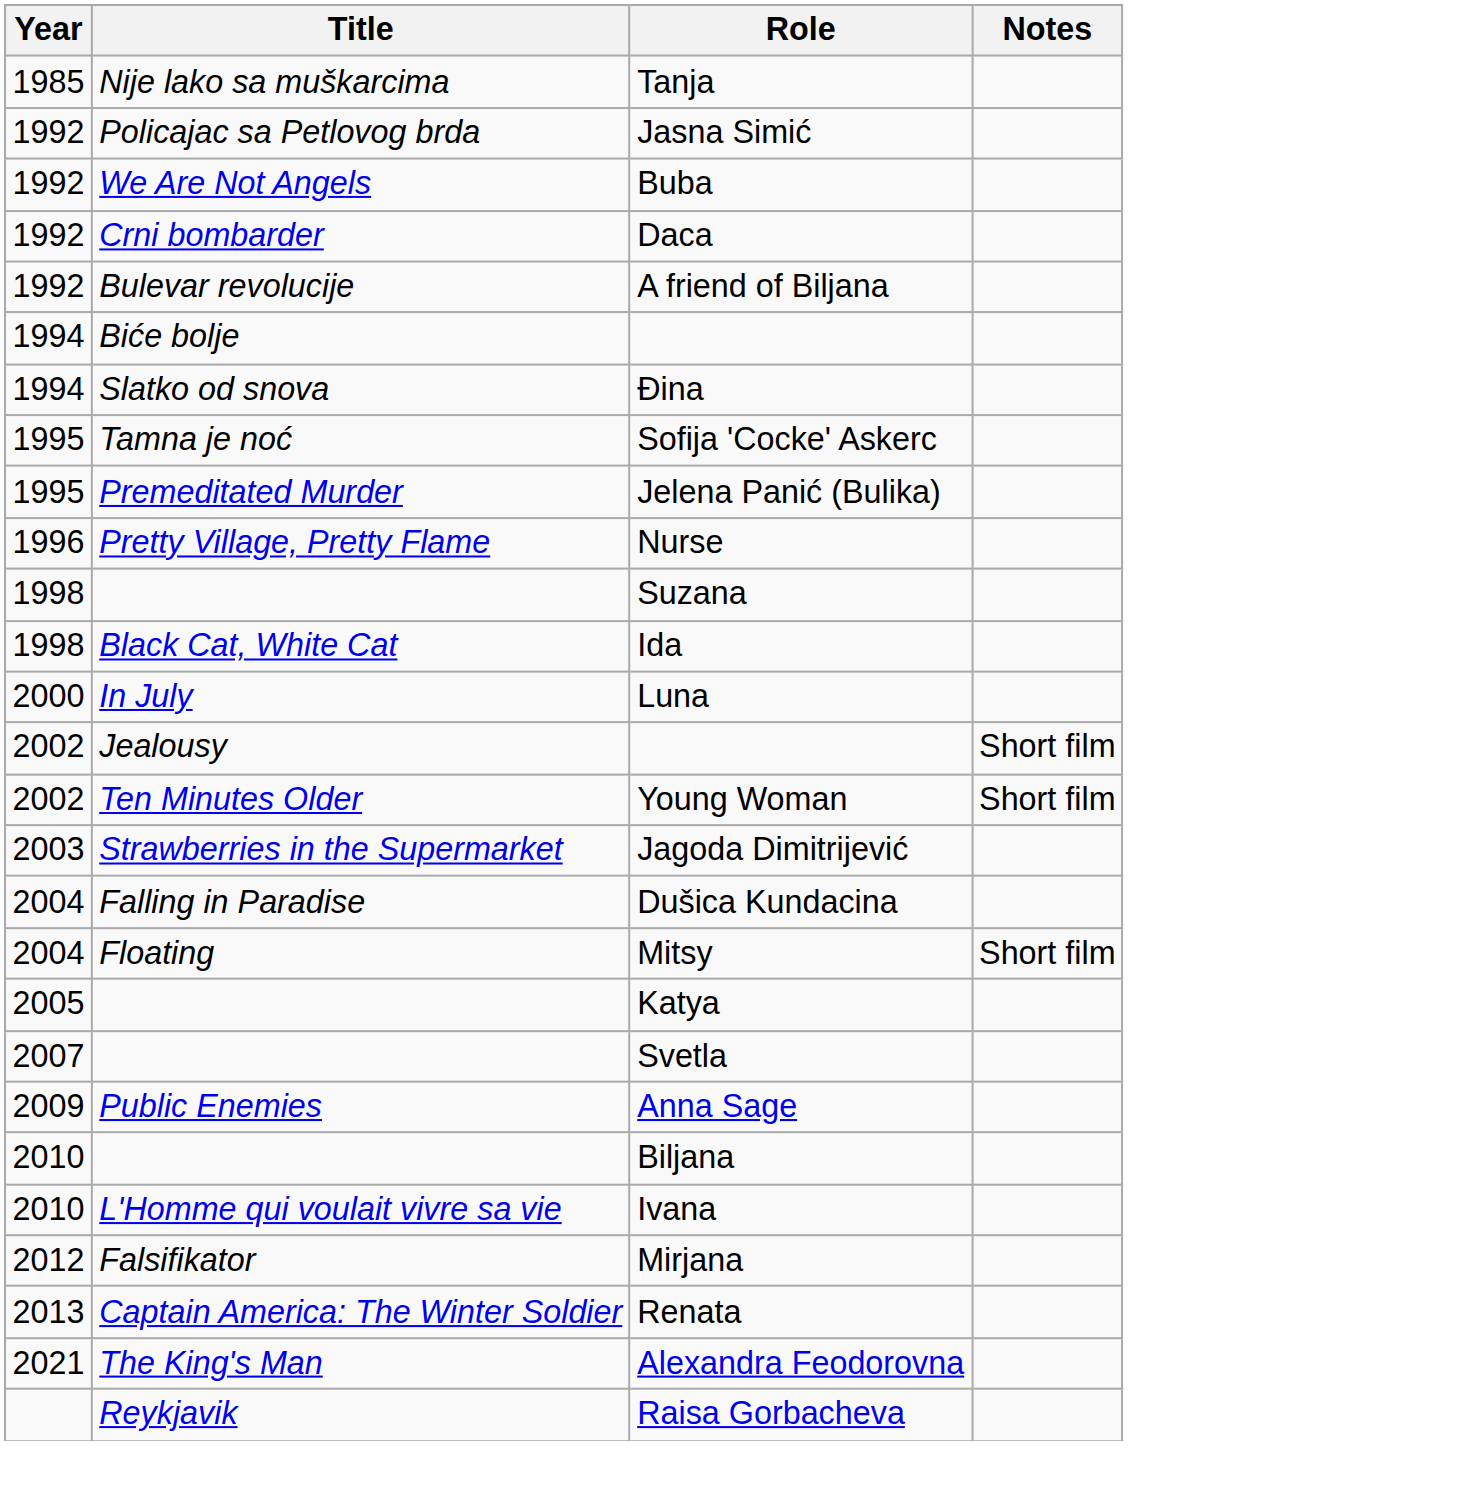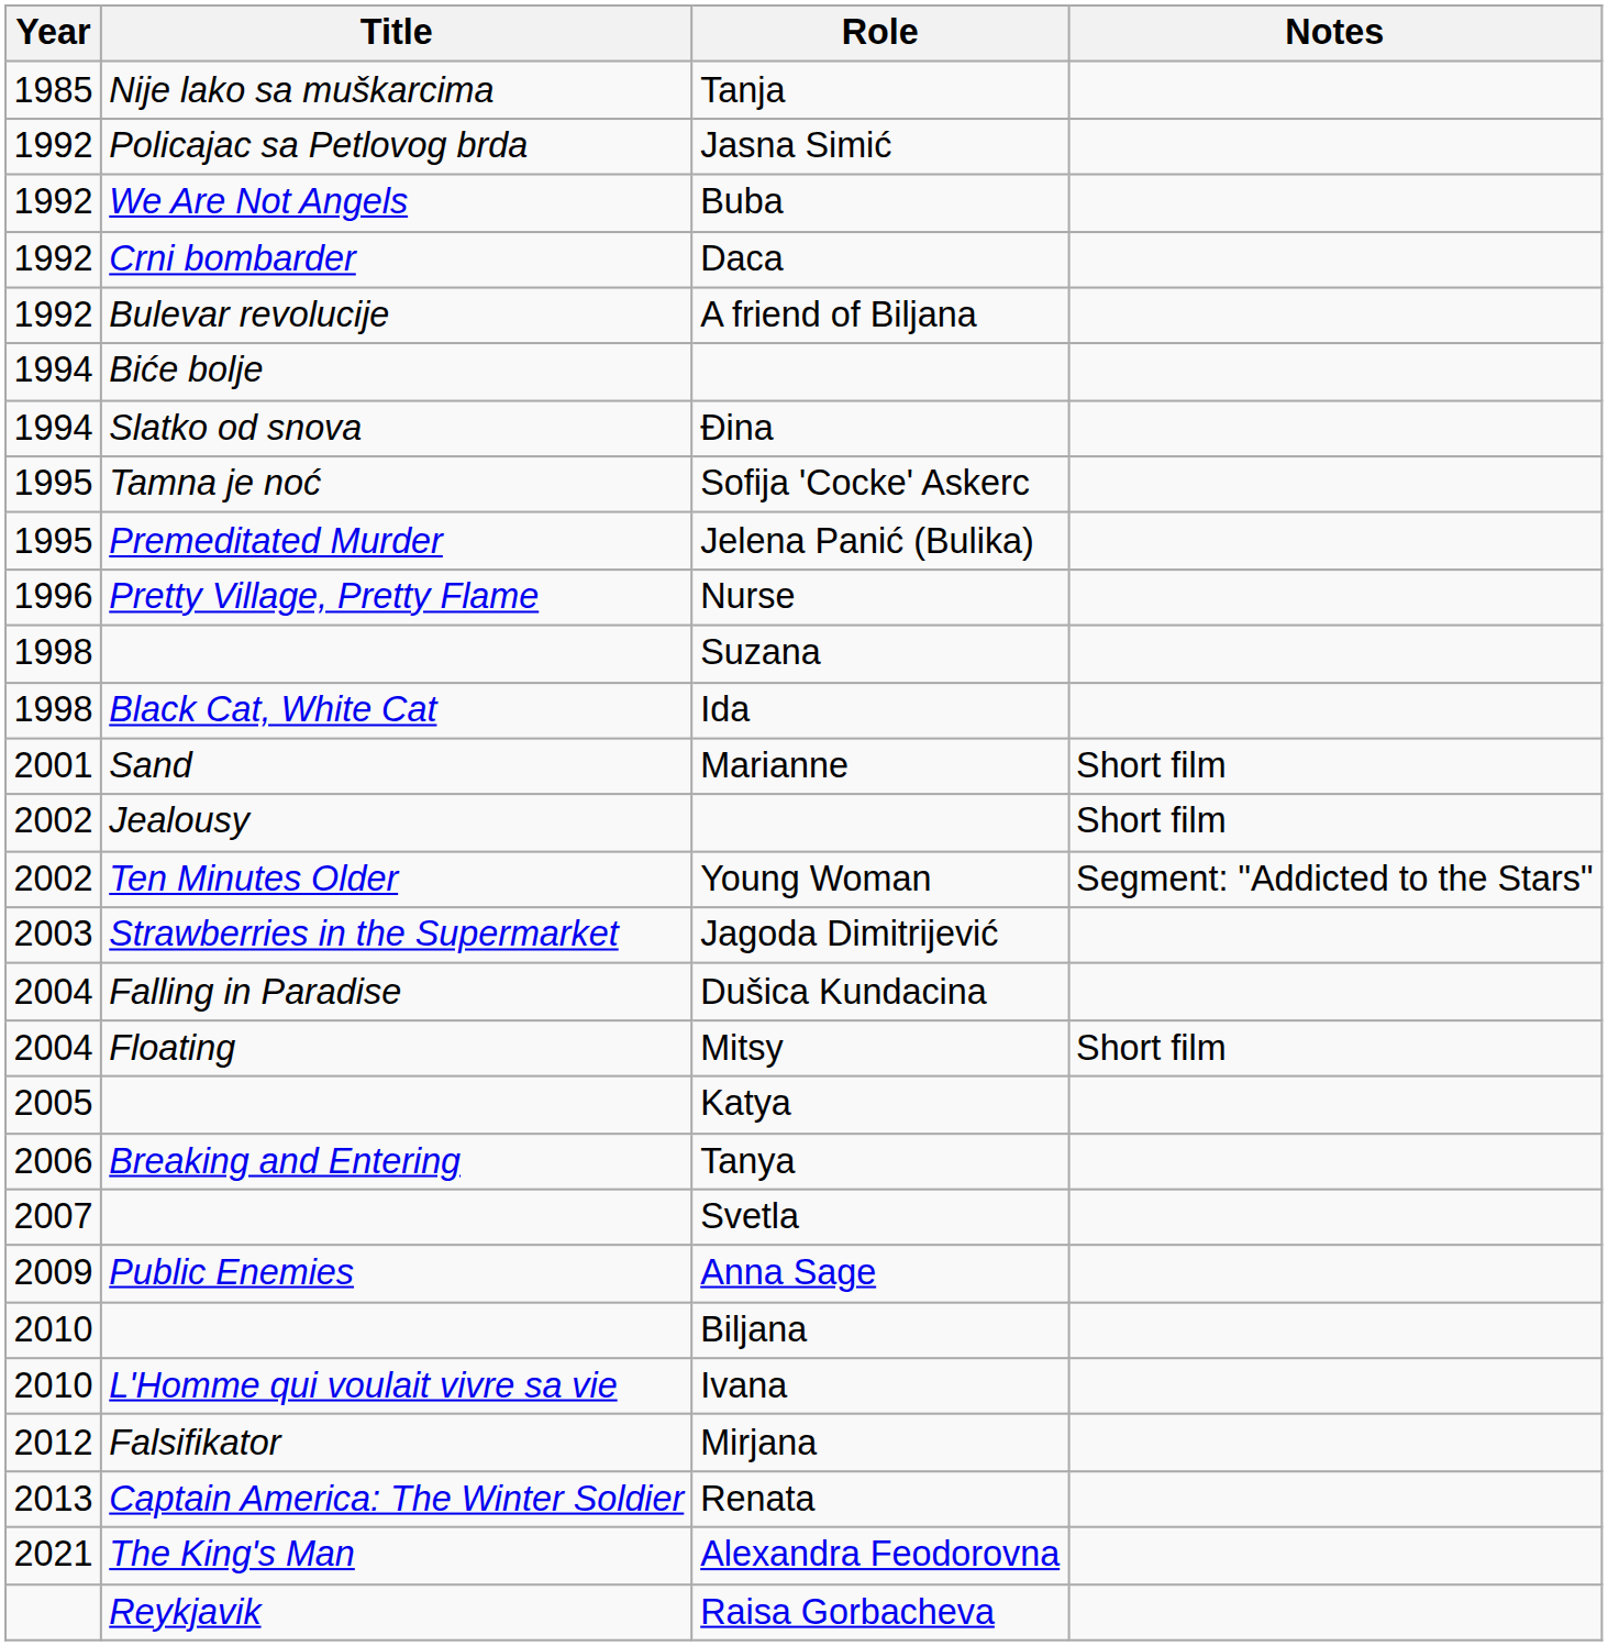- row: 2000 | In July | Luna
+ row: 2001 | Sand | Marianne | Short film
Young Woman | Notes: Short film -> Segment: "Addicted to the Stars"
+ row: 2006 | Breaking and Entering | Tanya
